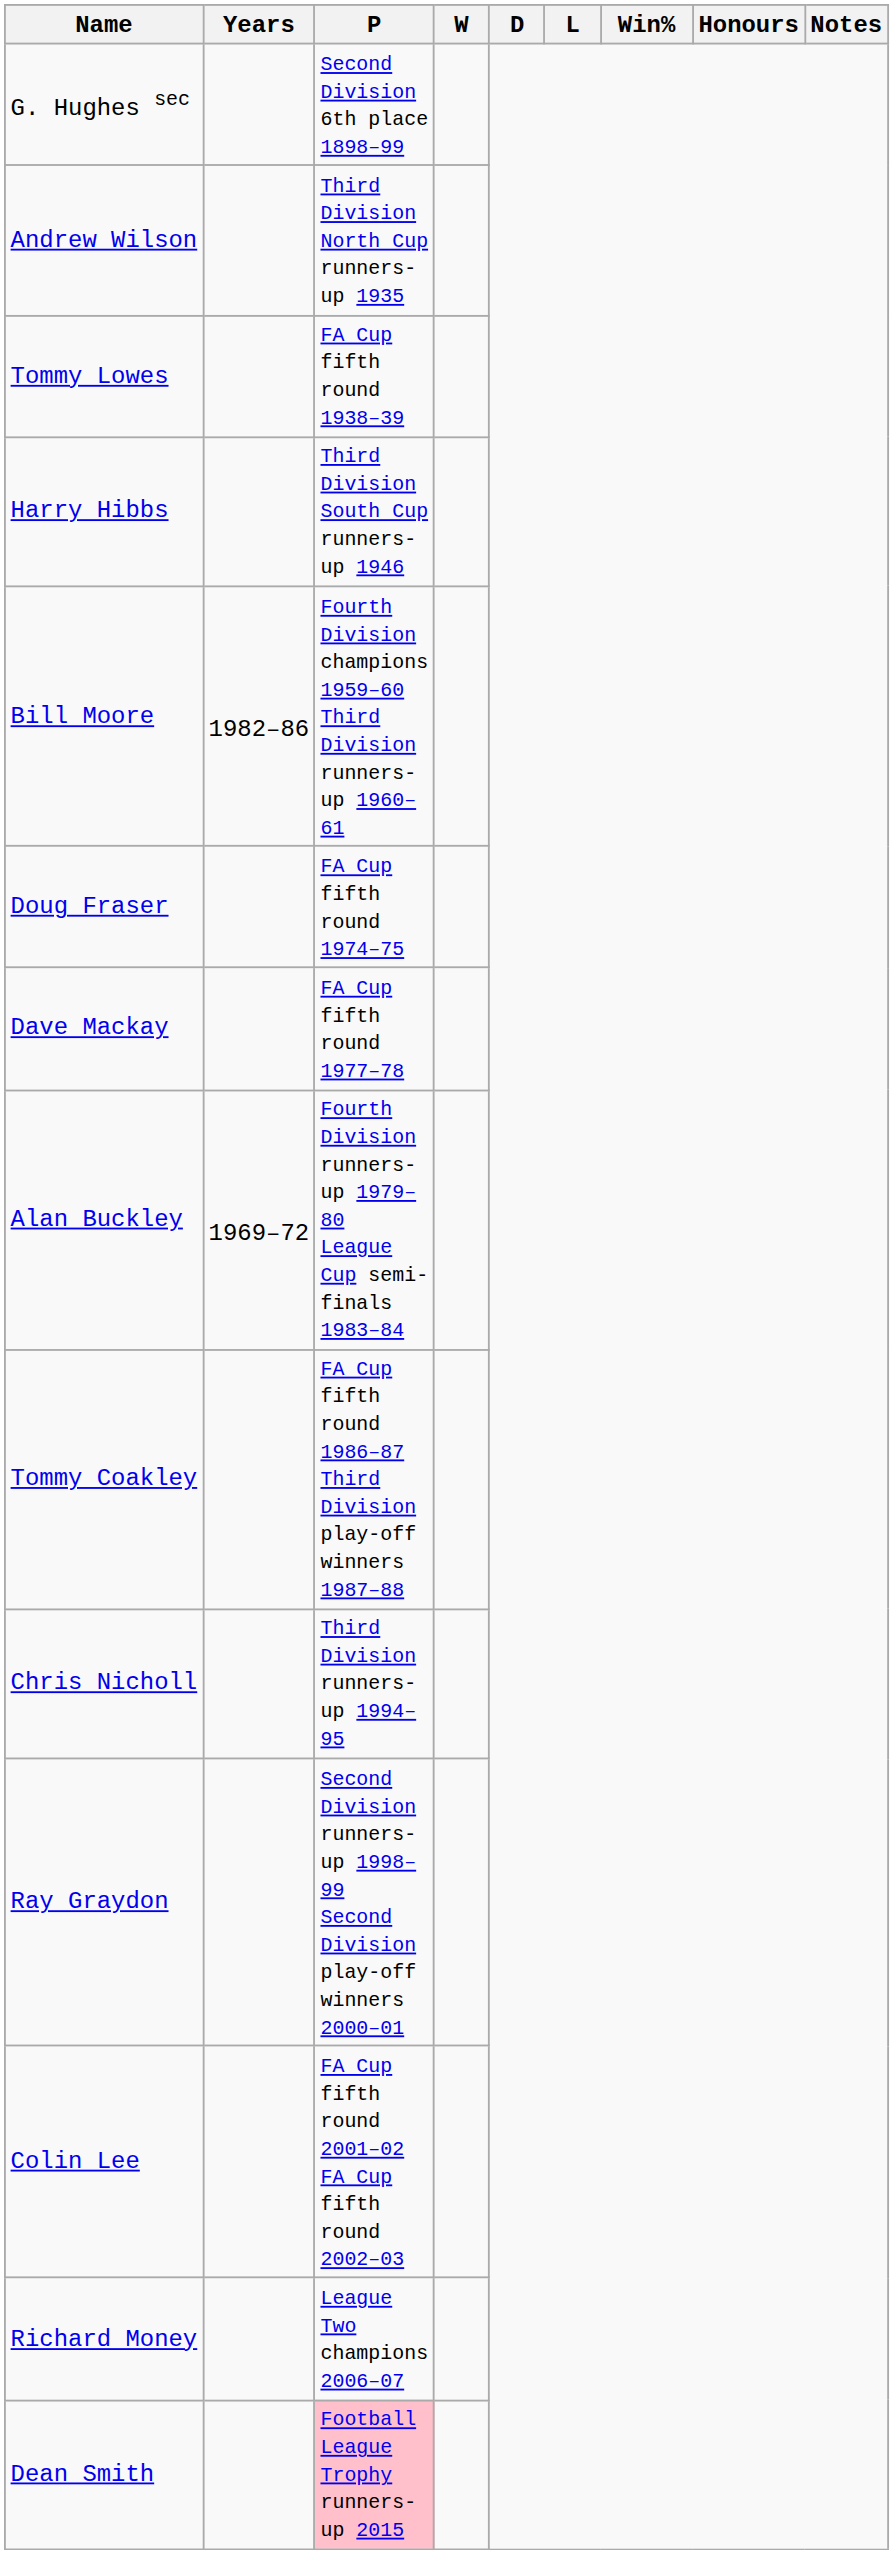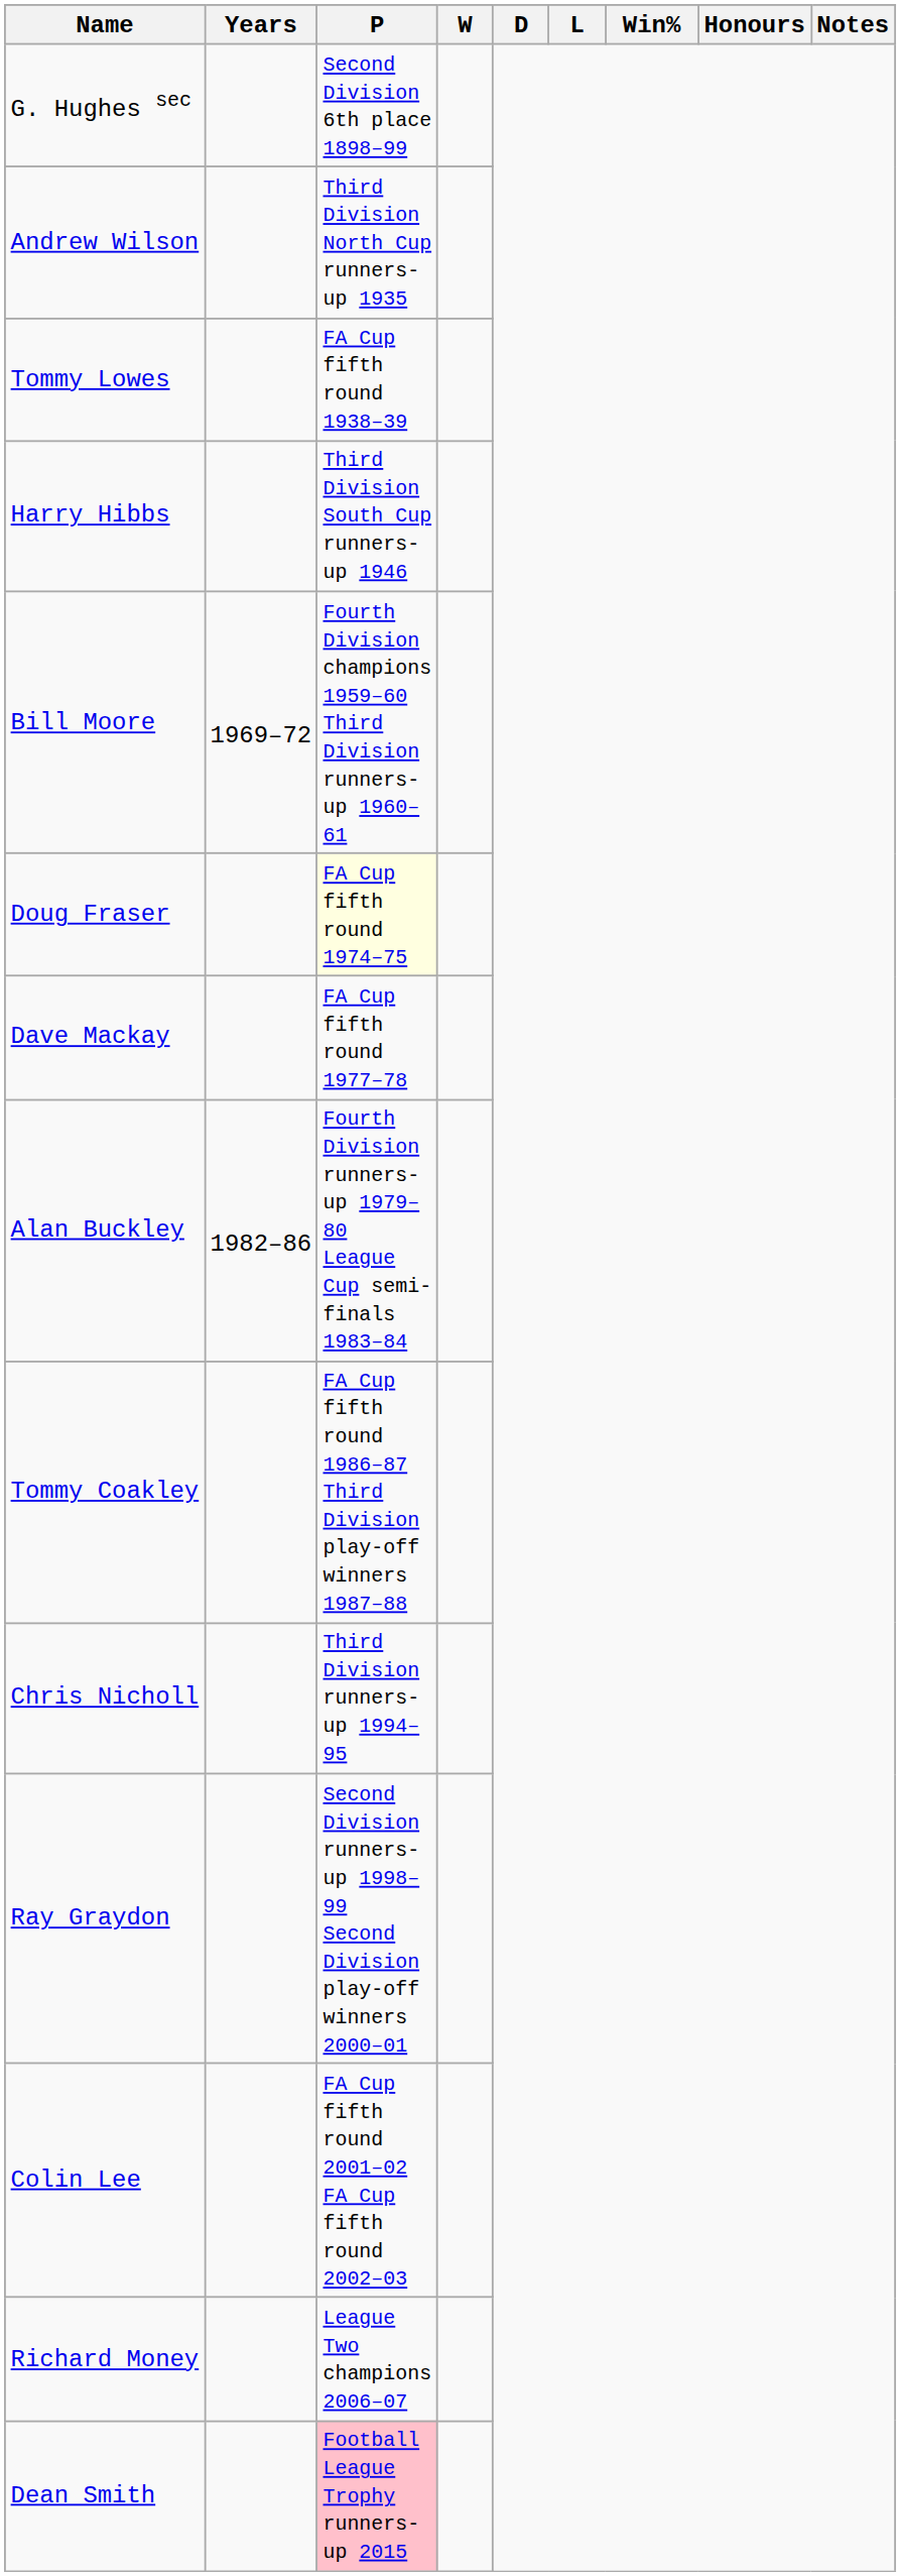Bill Moore | Years: 1982–86 -> 1969–72
Doug Fraser | P: no background -> lightyellow background
Alan Buckley | Years: 1969–72 -> 1982–86
